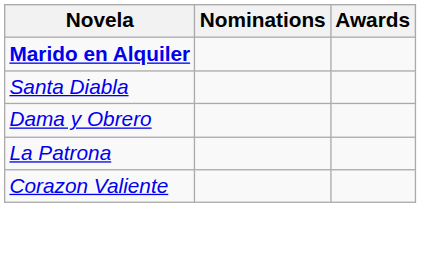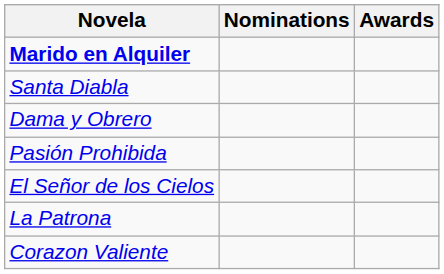+ row: Pasión Prohibida
+ row: El Señor de los Cielos
